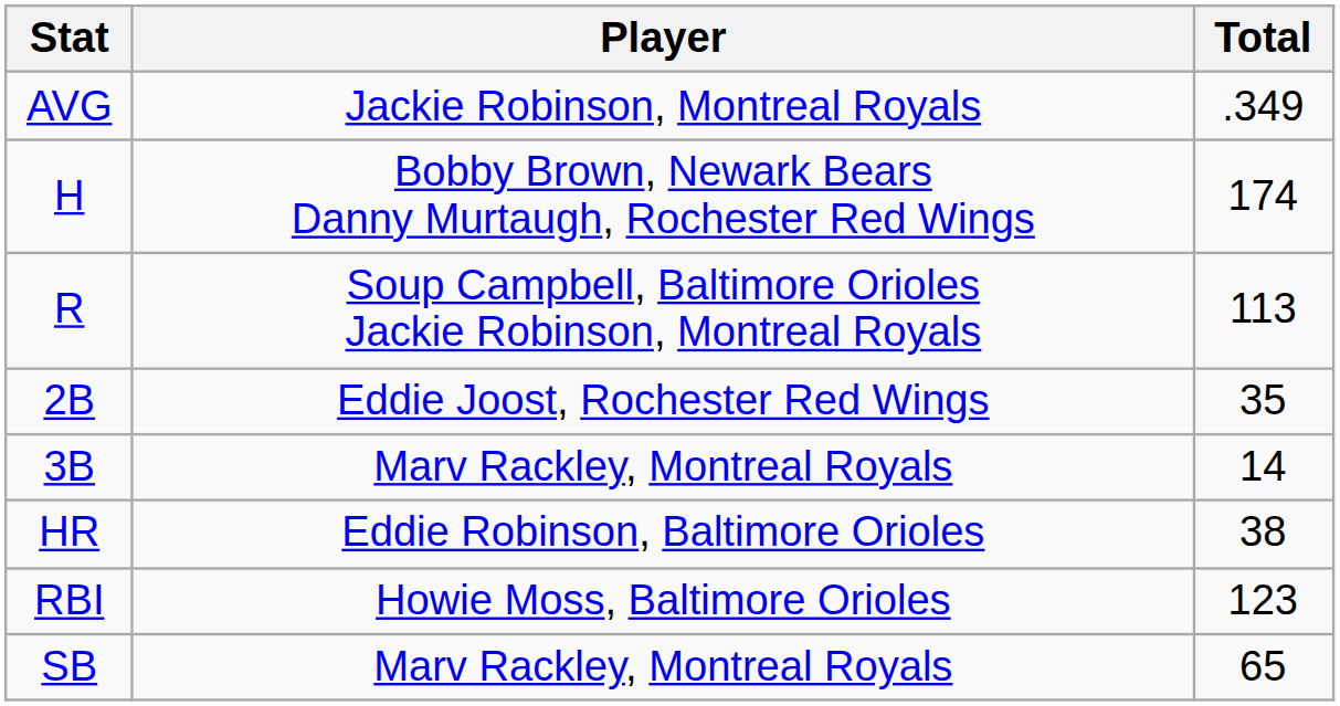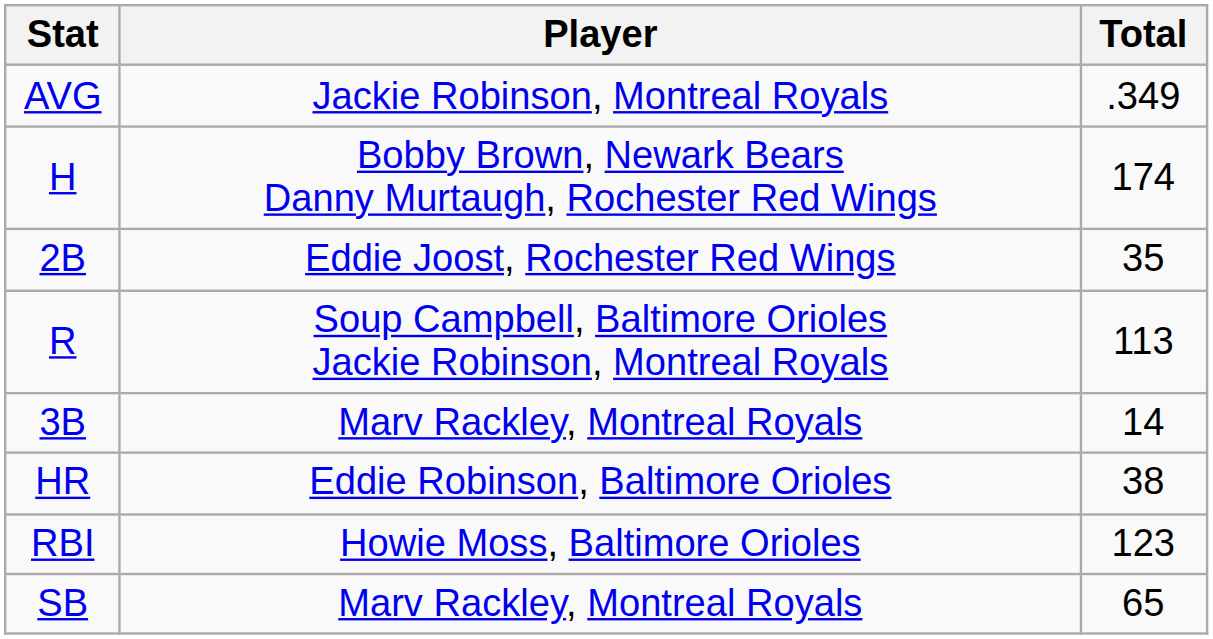rows swapped: R <-> 2B
